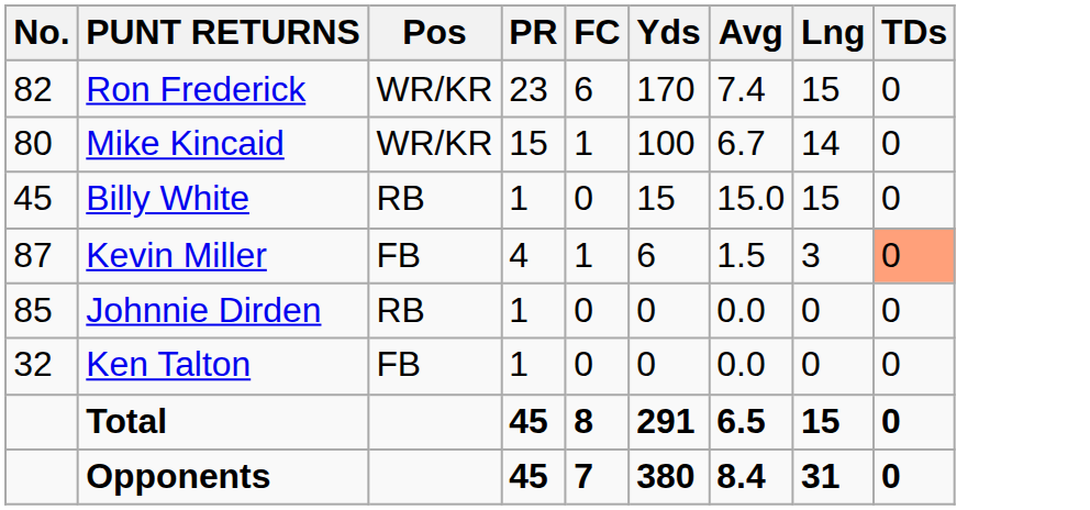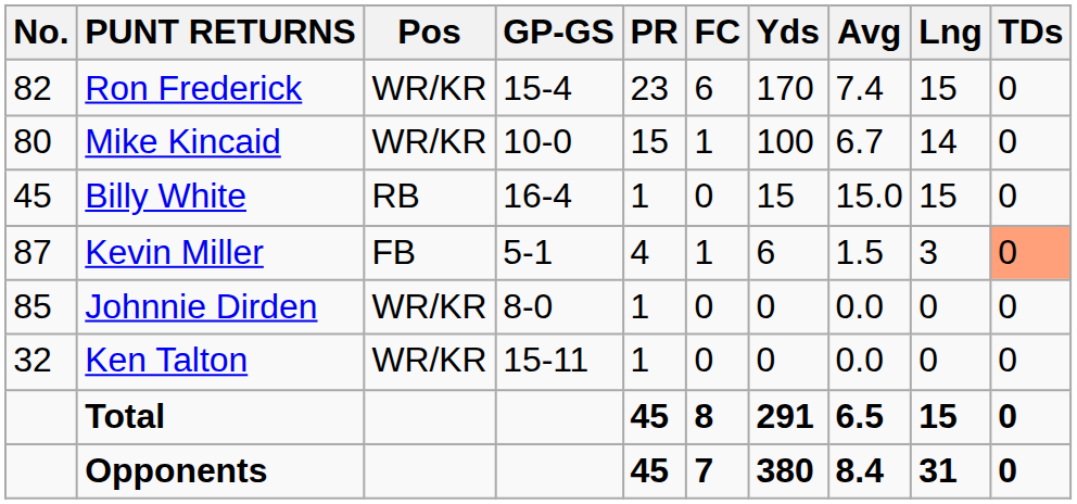+ column: GP-GS | 15-4 | 10-0 | 16-4 | 5-1 | 8-0 | 15-11
Johnnie Dirden | Pos: RB -> WR/KR
Ken Talton | Pos: FB -> WR/KR
